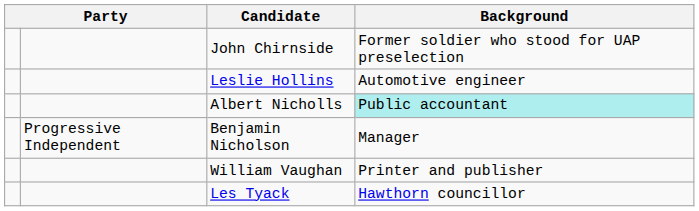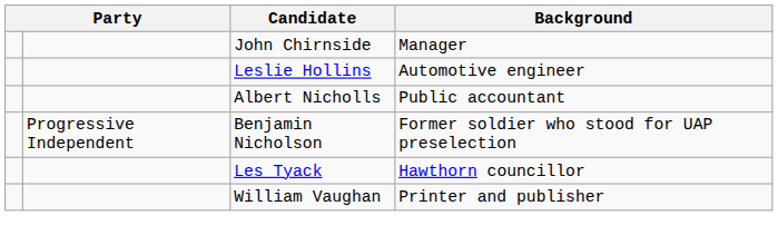John Chirnside | Background: Former soldier who stood for UAP preselection -> Manager
Albert Nicholls | Background: paleturquoise background -> no background
Benjamin Nicholson | Background: Manager -> Former soldier who stood for UAP preselection
rows swapped: Les Tyack <-> William Vaughan
